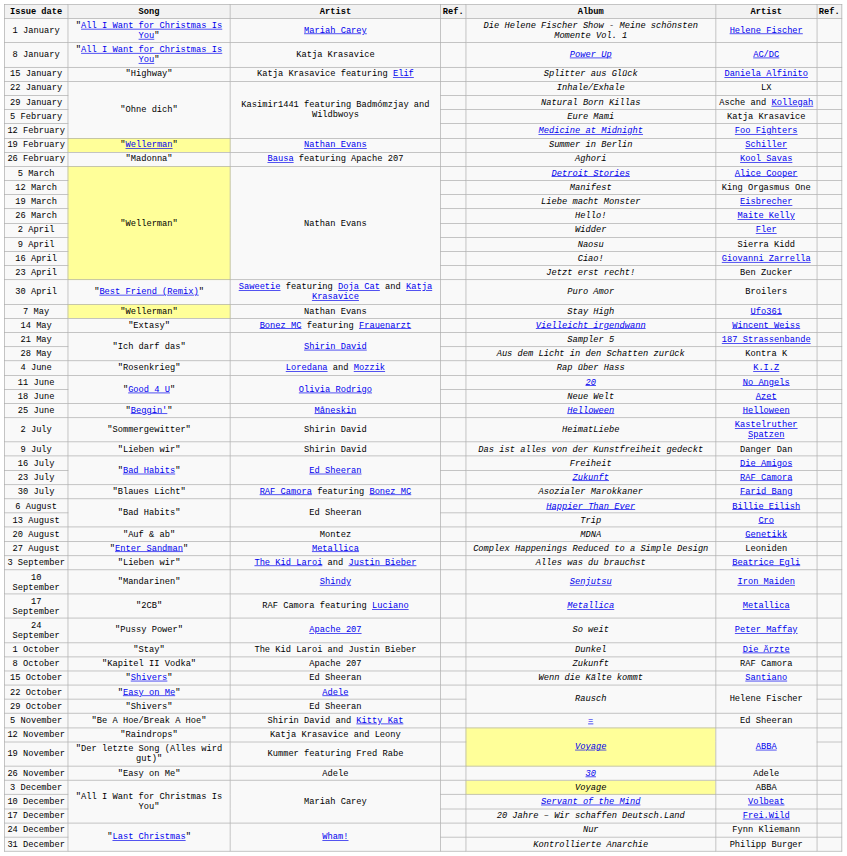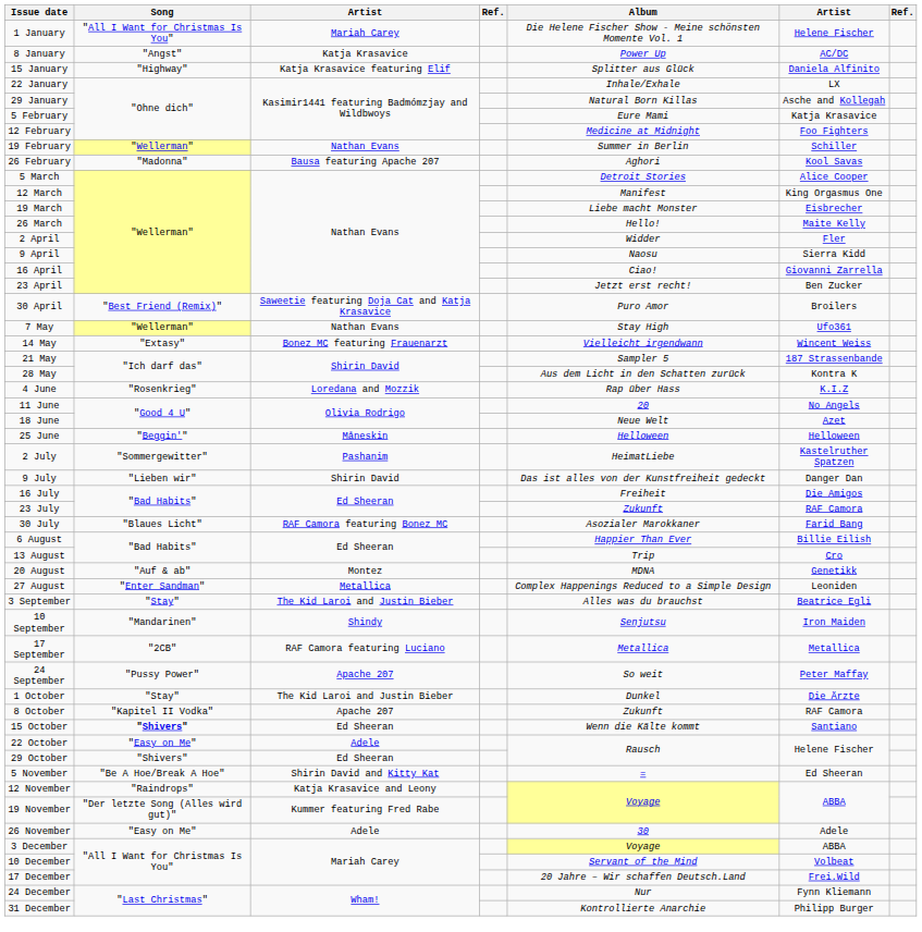8 January | Song: "All I Want for Christmas Is You" -> "Angst"
2 July | column 3: Shirin David -> Pashanim
3 September | Song: "Lieben wir" -> "Stay"
15 October | Song: normal -> bold
